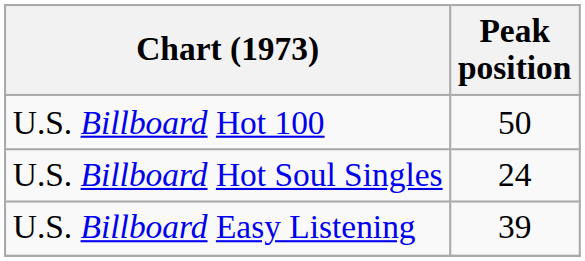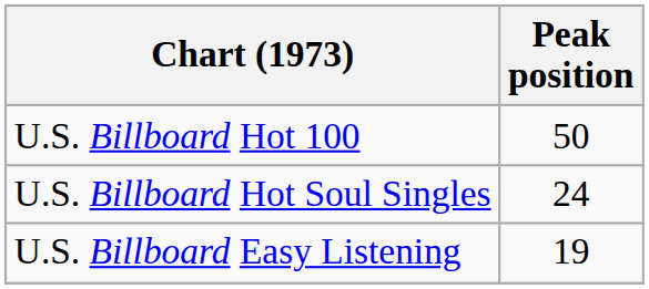U.S. Billboard Easy Listening | Peak position: 39 -> 19
